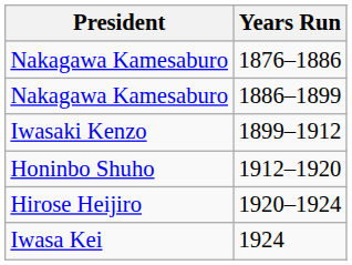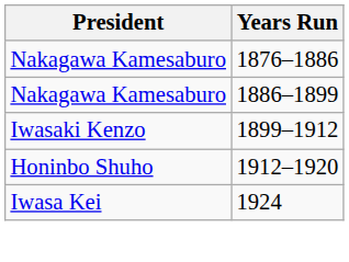- row: Hirose Heijiro | 1920–1924
